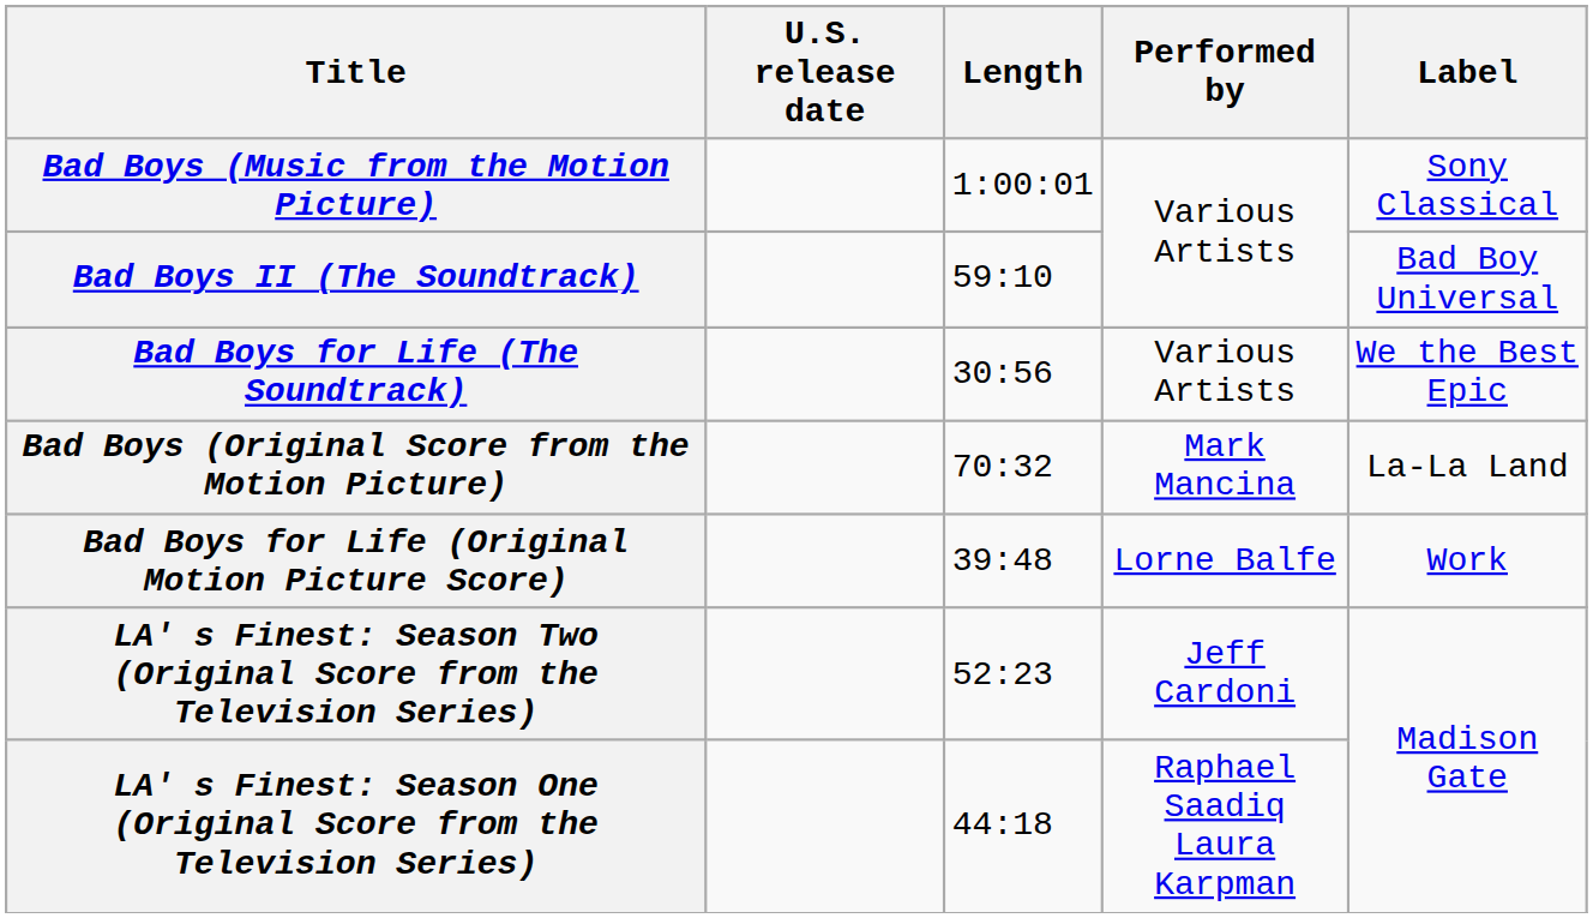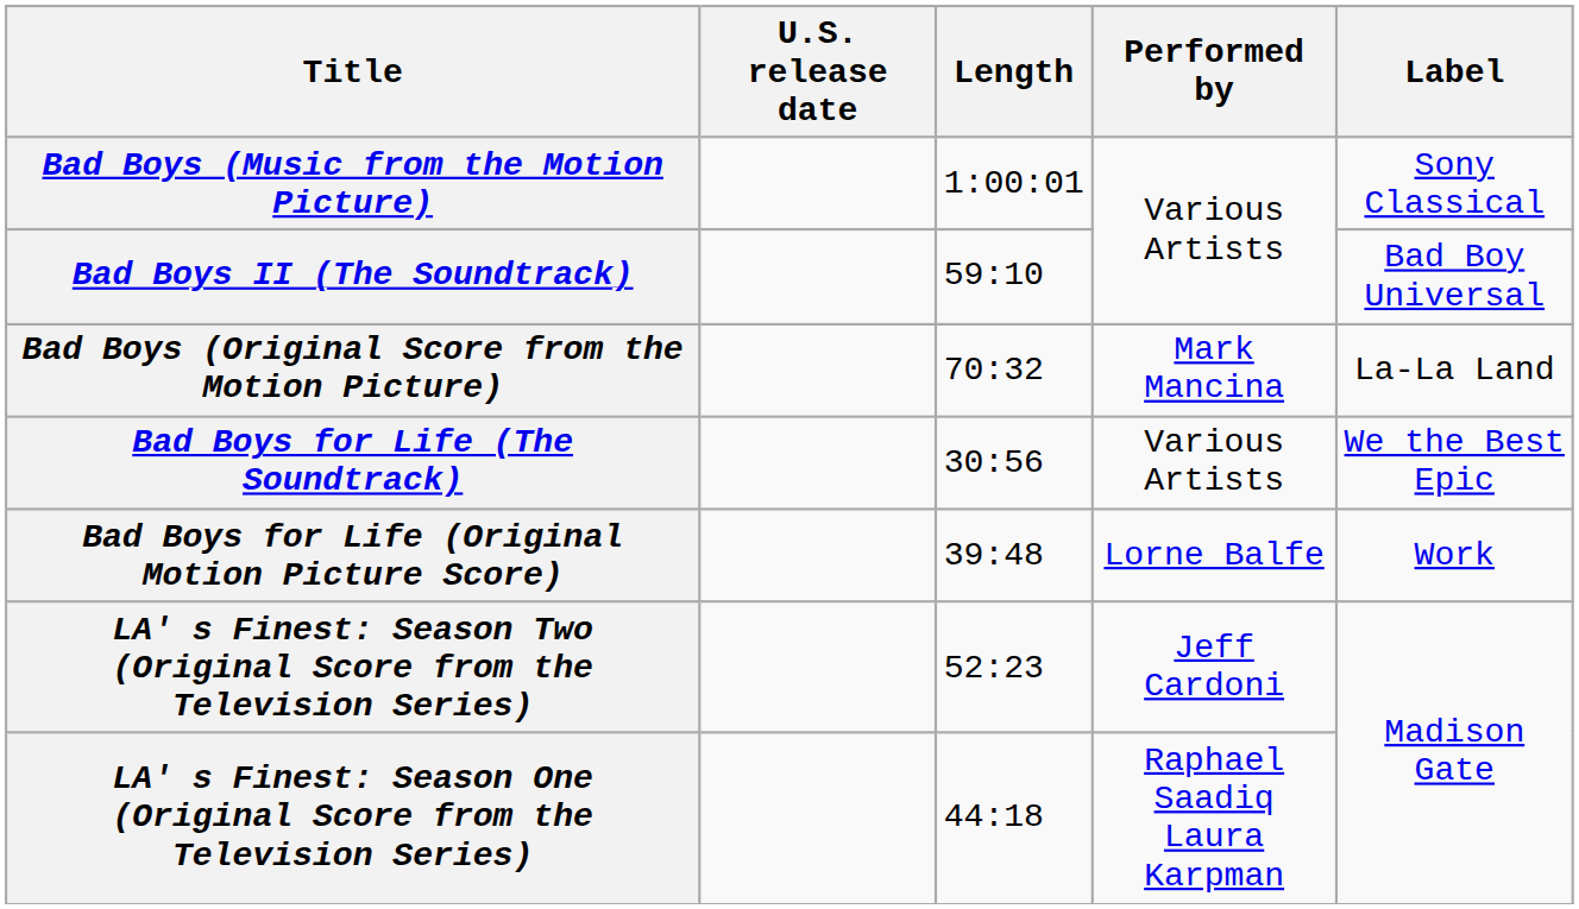rows swapped: Bad Boys (Original Score from the Motion Picture) <-> Bad Boys for Life (The Soundtrack)
